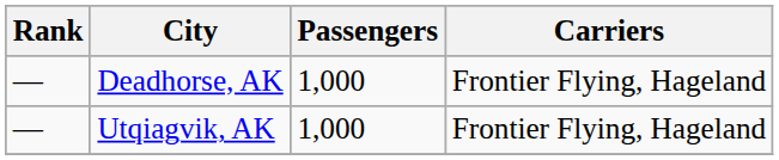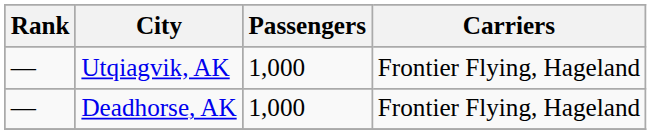rows swapped: Utqiagvik, AK <-> Deadhorse, AK
